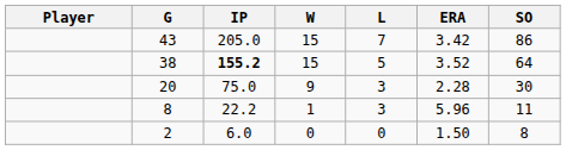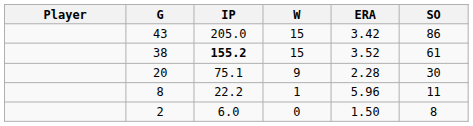- column: L | 7 | 5 | 3 | 3 | 0
38 | SO: 64 -> 61
20 | IP: 75.0 -> 75.1
